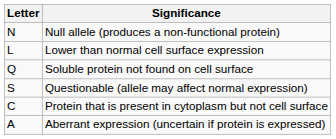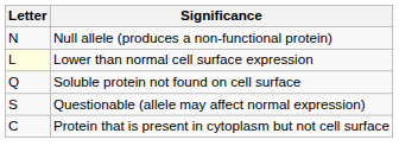Lower than normal cell surface expression | Letter: no background -> lightyellow background
- row: A | Aberrant expression (uncertain if protein is expressed)
